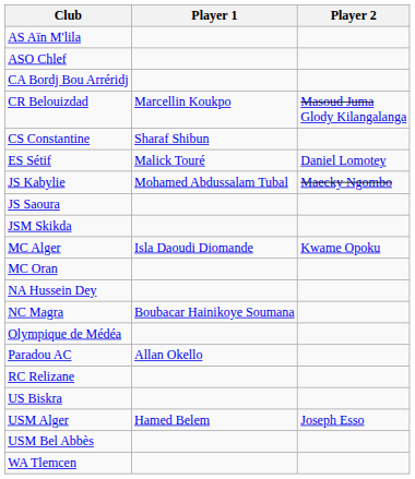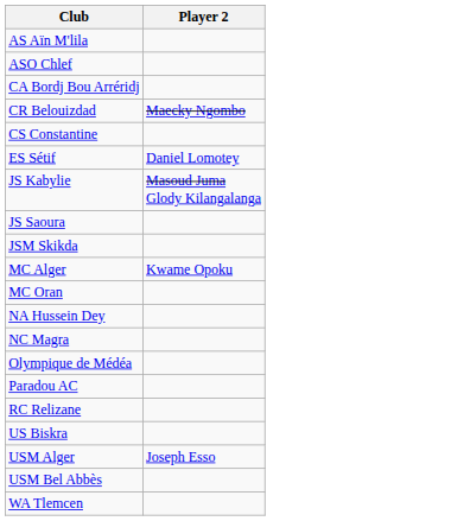- column: Player 1 | Marcellin Koukpo | Sharaf Shibun | Malick Touré | Mohamed Abdussalam Tubal | Isla Daoudi Diomande | Boubacar Hainikoye Soumana | Allan Okello | Hamed Belem
CR Belouizdad | Player 2: Masoud Juma Glody Kilangalanga -> Maecky Ngombo
JS Kabylie | Player 2: Maecky Ngombo -> Masoud Juma Glody Kilangalanga
